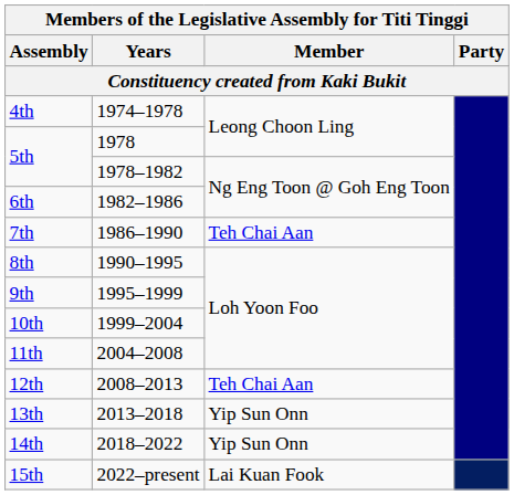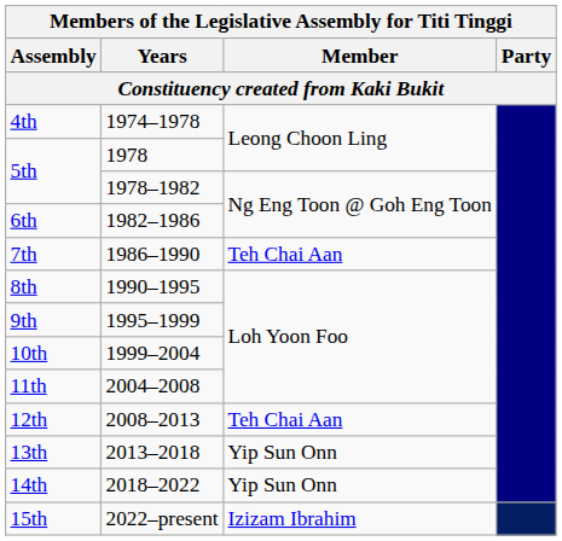15th | Member: Lai Kuan Fook -> Izizam Ibrahim
